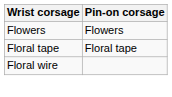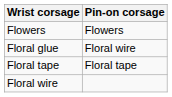+ row: Floral glue | Floral wire
